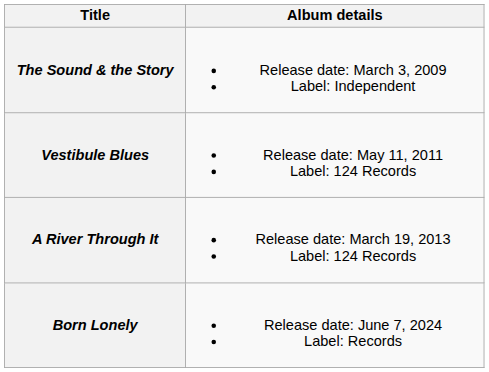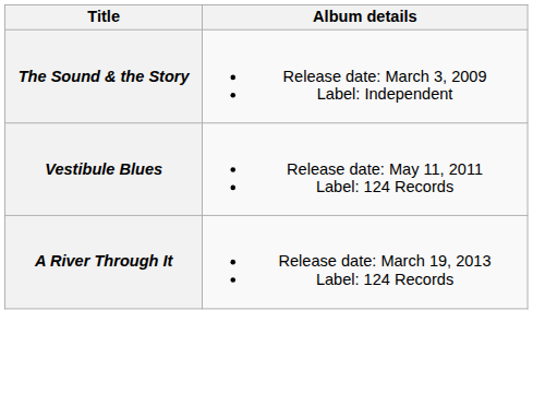- row: Born Lonely | Release date: June 7, 2024 Label: Records
